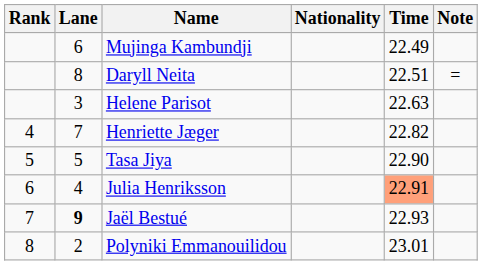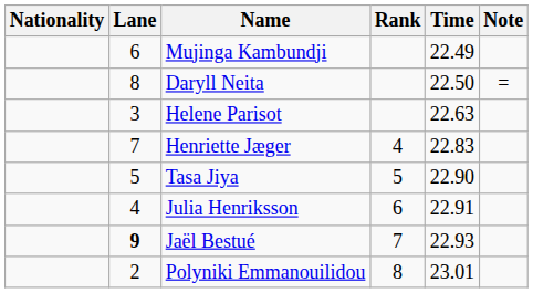columns swapped: Rank <-> Nationality
Daryll Neita | Time: 22.51 -> 22.50
Henriette Jæger | Time: 22.82 -> 22.83
Julia Henriksson | Time: lightsalmon background -> no background
